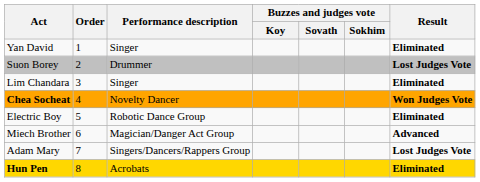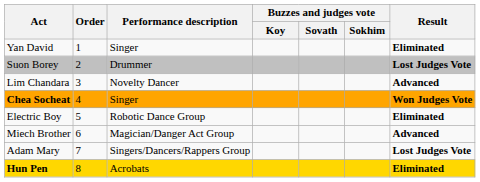Lim Chandara | Performance description: Singer -> Novelty Dancer
Lim Chandara | column 7: Eliminated -> Advanced
Chea Socheat | Performance description: Novelty Dancer -> Singer
